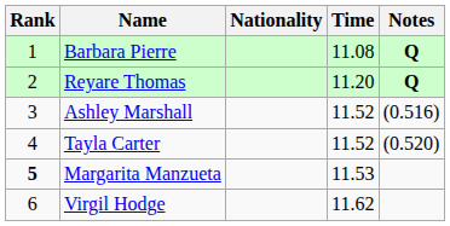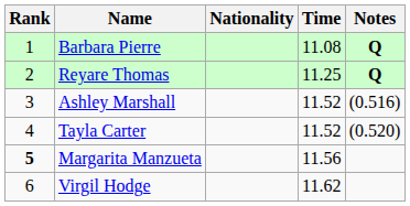Reyare Thomas | Time: 11.20 -> 11.25
Margarita Manzueta | Time: 11.53 -> 11.56
